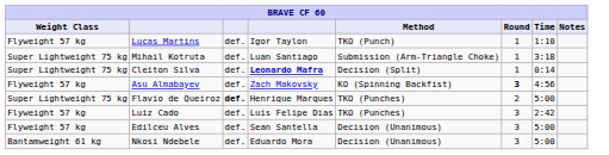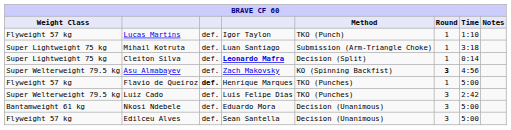Asu Almabayev | Weight Class: Flyweight 57 kg -> Super Welterweight 79.5 kg
Flavio de Queiroz | Weight Class: Super Lightweight 75 kg -> Flyweight 57 kg
Flavio de Queiroz | Round: 2 -> 1
Luiz Cado | Weight Class: Flyweight 57 kg -> Super Welterweight 79.5 kg
rows swapped: Edilceu Alves <-> Nkosi Ndebele
